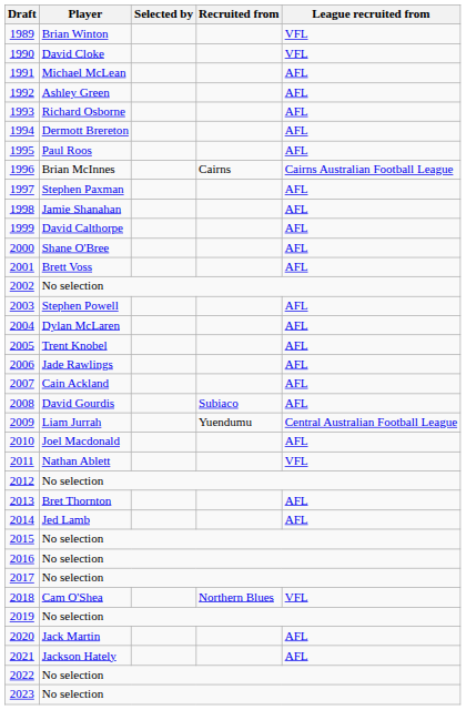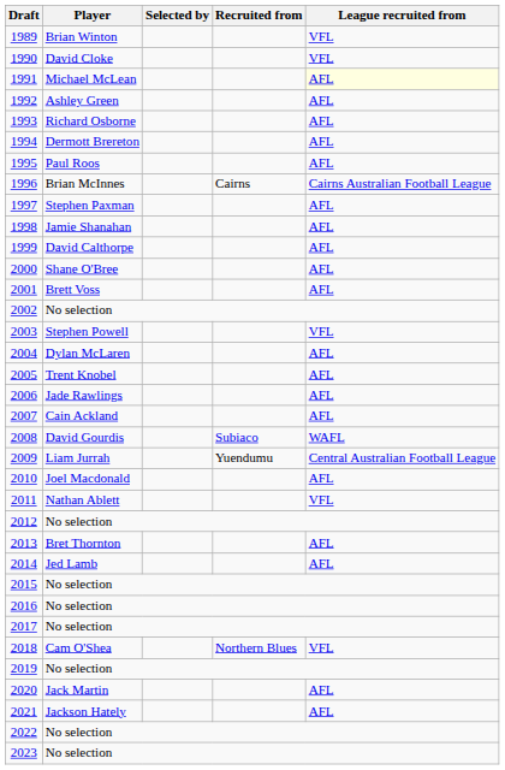1991 | League recruited from: no background -> lightyellow background
2003 | League recruited from: AFL -> VFL
2008 | League recruited from: AFL -> WAFL
